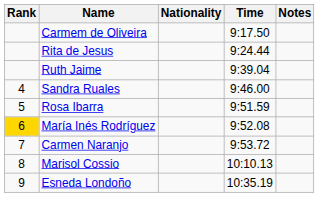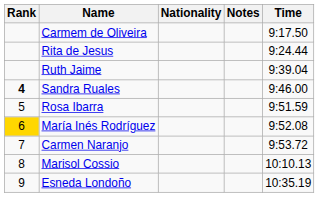columns swapped: Time <-> Notes
Sandra Ruales | Rank: normal -> bold
